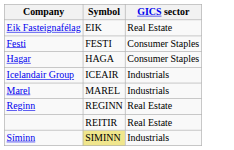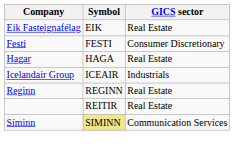Festi | GICS sector: Consumer Staples -> Consumer Discretionary
Hagar | GICS sector: Consumer Staples -> Real Estate
- row: Marel | MAREL | Industrials
Síminn | GICS sector: Industrials -> Communication Services
